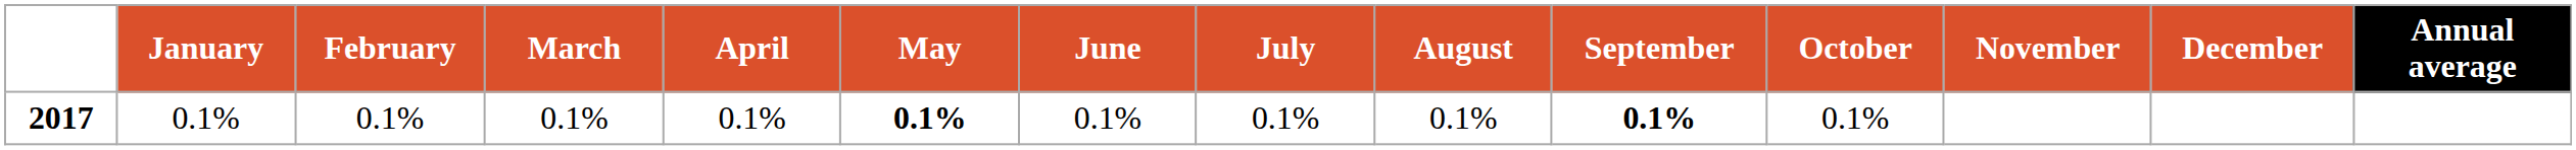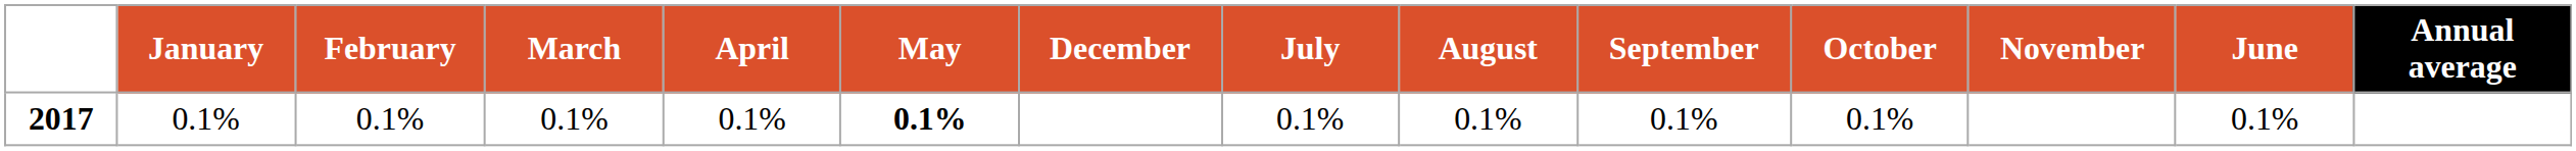columns swapped: June <-> December
2017 | September: bold -> normal
